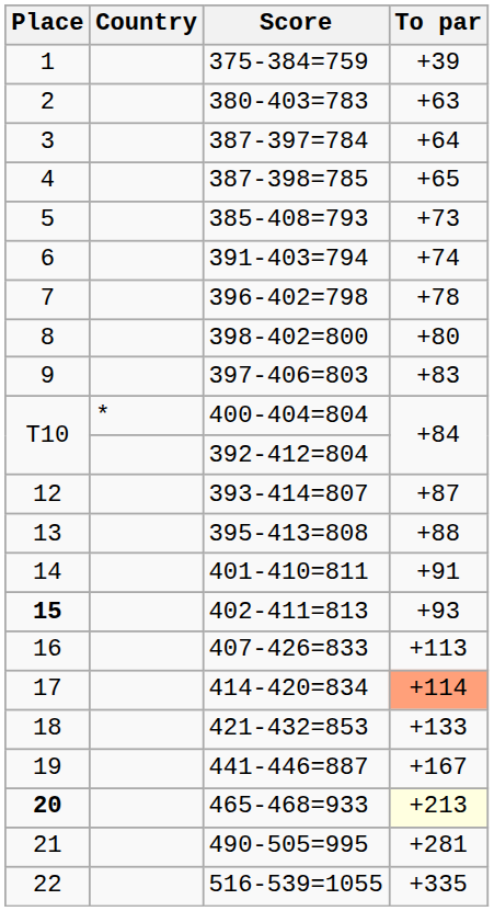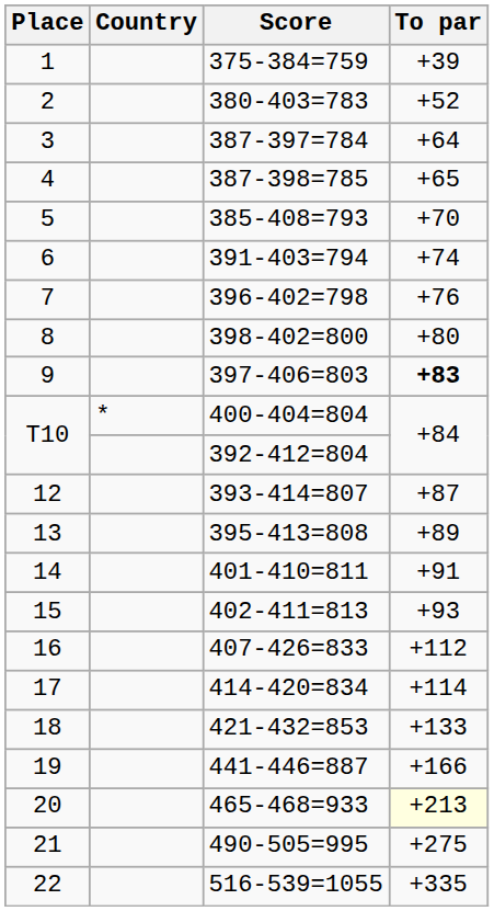380-403=783 | To par: +63 -> +52
385-408=793 | To par: +73 -> +70
396-402=798 | To par: +78 -> +76
397-406=803 | To par: normal -> bold
395-413=808 | To par: +88 -> +89
402-411=813 | Place: bold -> normal
407-426=833 | To par: +113 -> +112
414-420=834 | To par: lightsalmon background -> no background
441-446=887 | To par: +167 -> +166
465-468=933 | Place: bold -> normal
490-505=995 | To par: +281 -> +275
